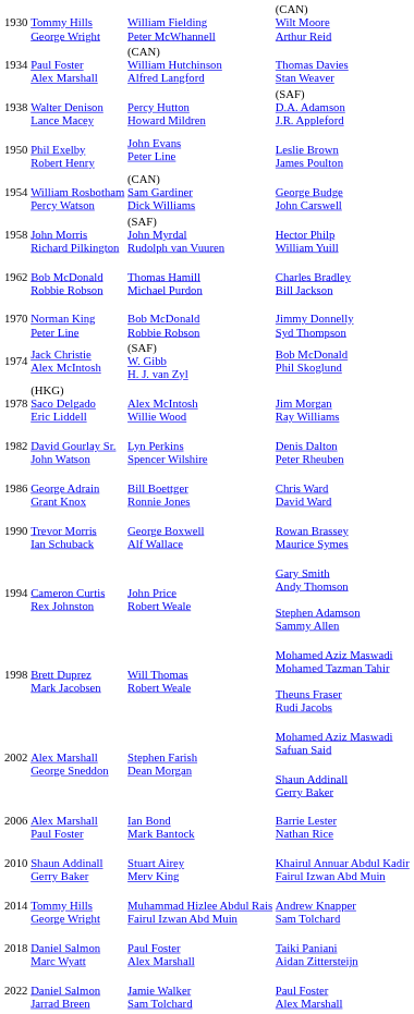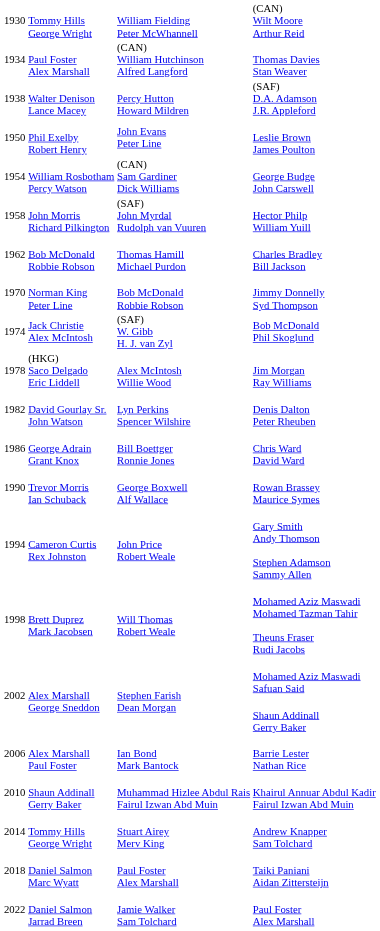Khairul Annuar Abdul Kadir Fairul Izwan Abd Muin | column 3: Stuart Airey Merv King -> Muhammad Hizlee Abdul Rais Fairul Izwan Abd Muin
Andrew Knapper Sam Tolchard | column 3: Muhammad Hizlee Abdul Rais Fairul Izwan Abd Muin -> Stuart Airey Merv King
